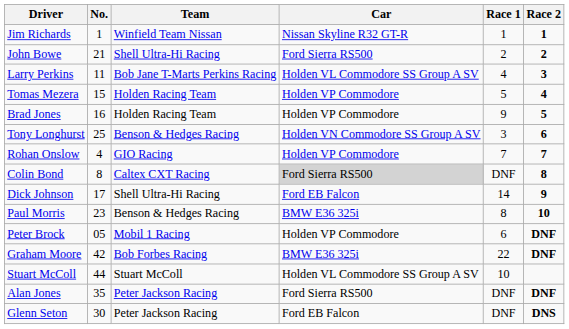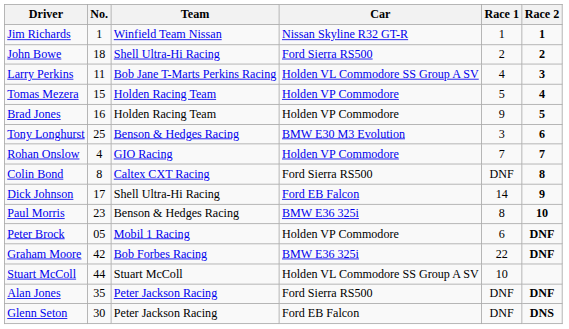John Bowe | No.: 21 -> 18
Tony Longhurst | Car: Holden VN Commodore SS Group A SV -> BMW E30 M3 Evolution
Colin Bond | Car: lightgrey background -> no background
